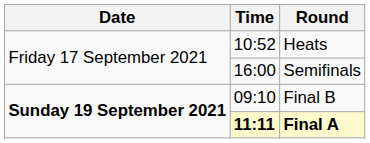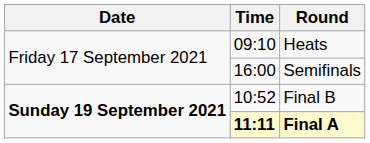Heats | Time: 10:52 -> 09:10
Final B | Time: 09:10 -> 10:52
